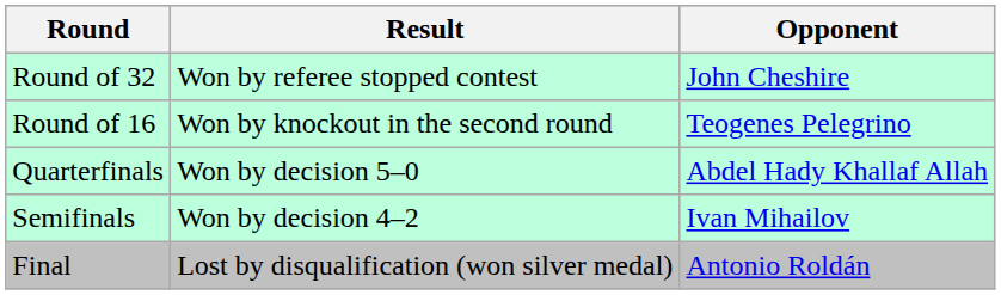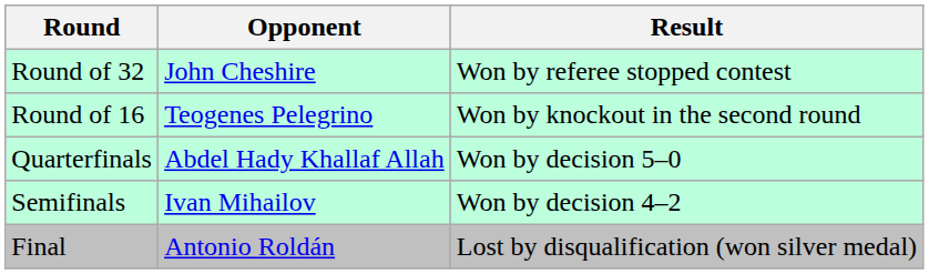columns swapped: Opponent <-> Result
